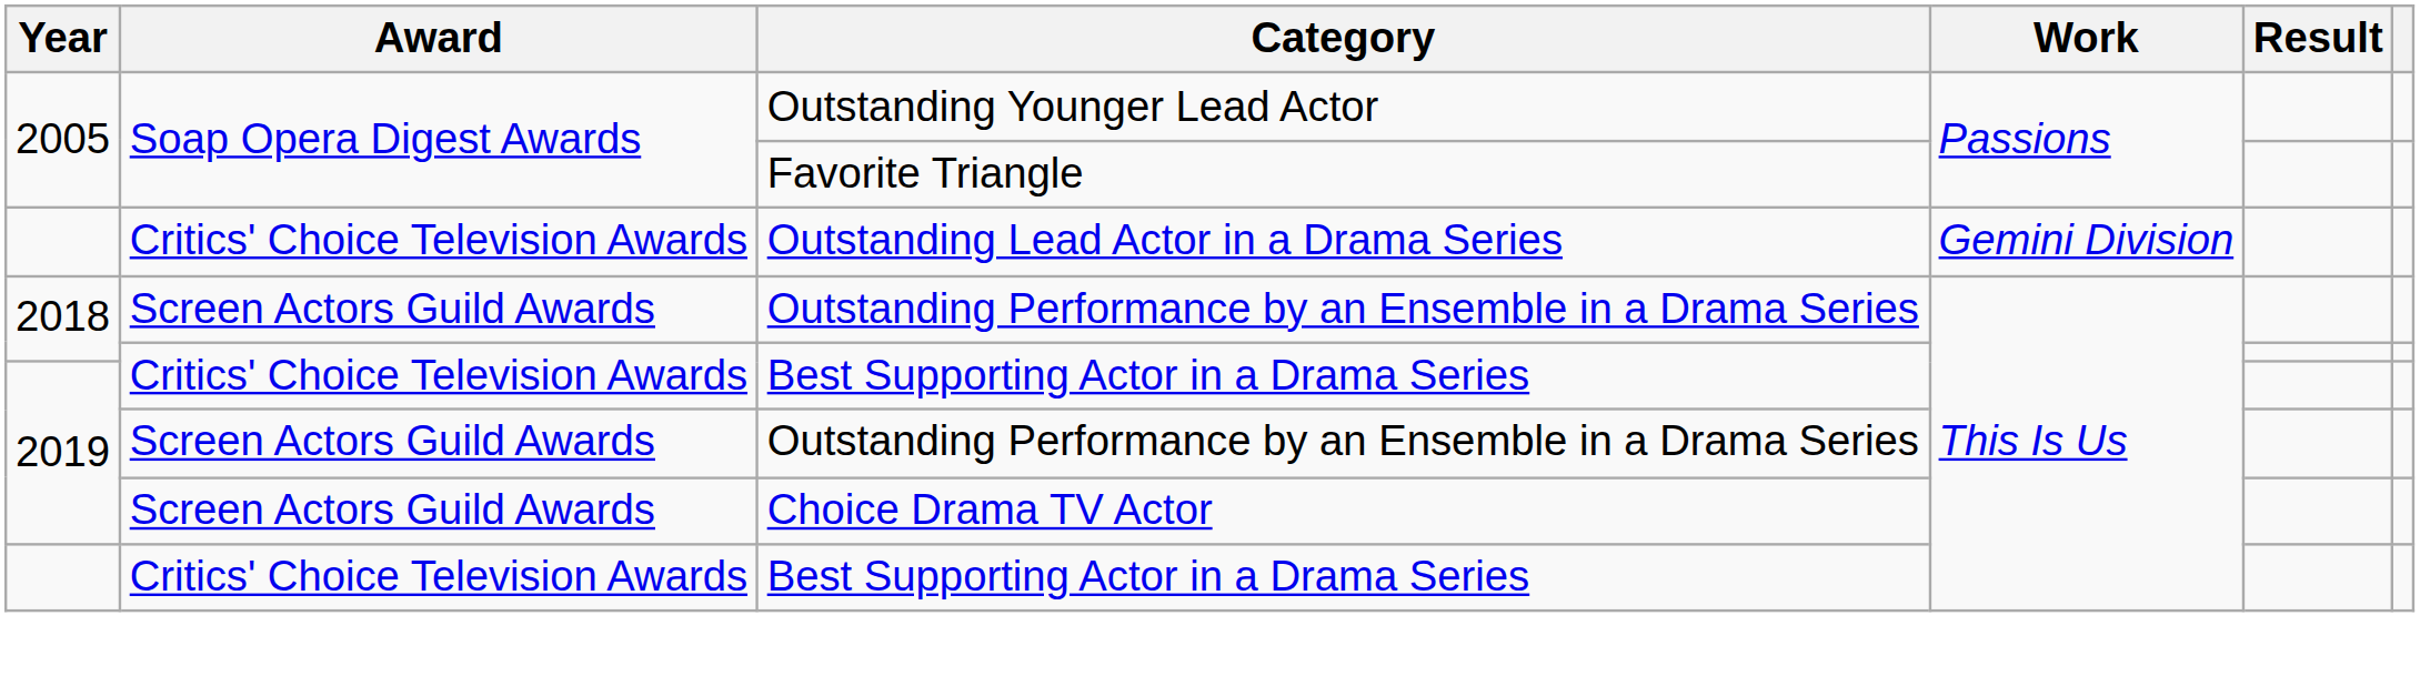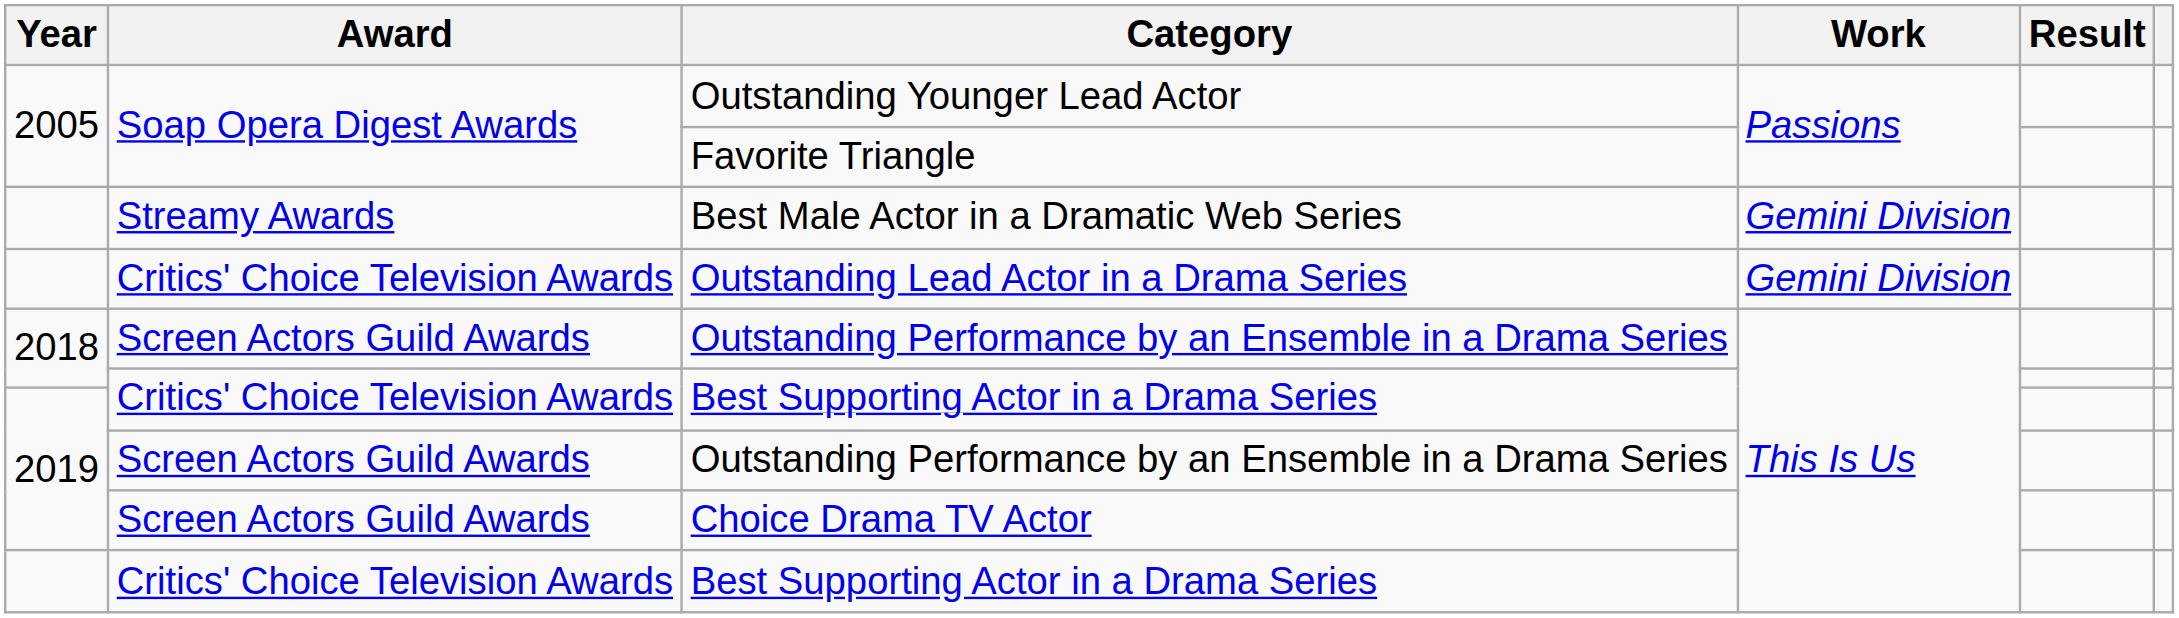+ row: Streamy Awards | Best Male Actor in a Dramatic Web Series | Gemini Division
